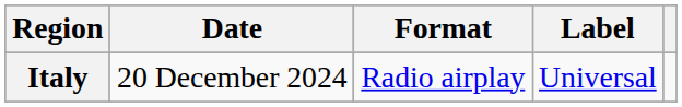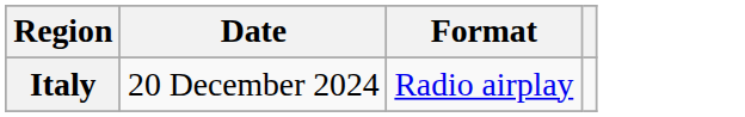- column: Label | Universal
